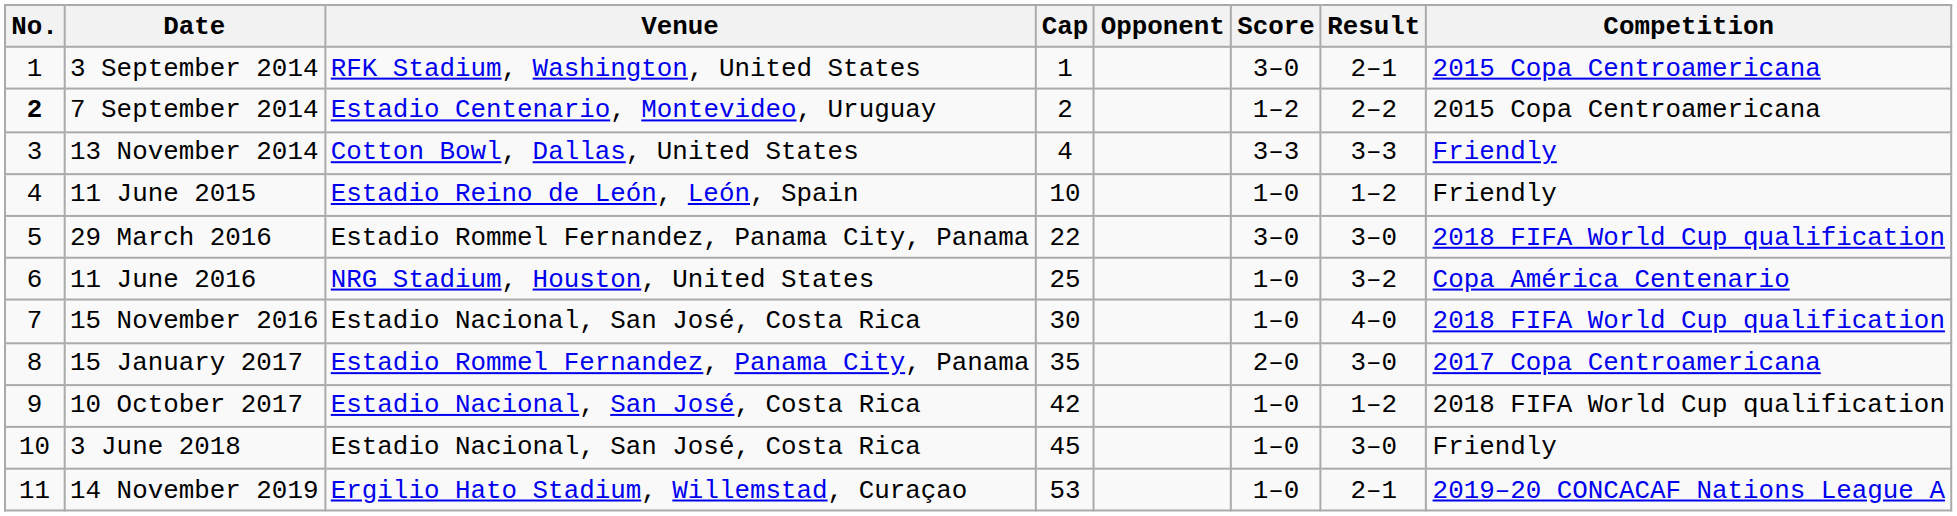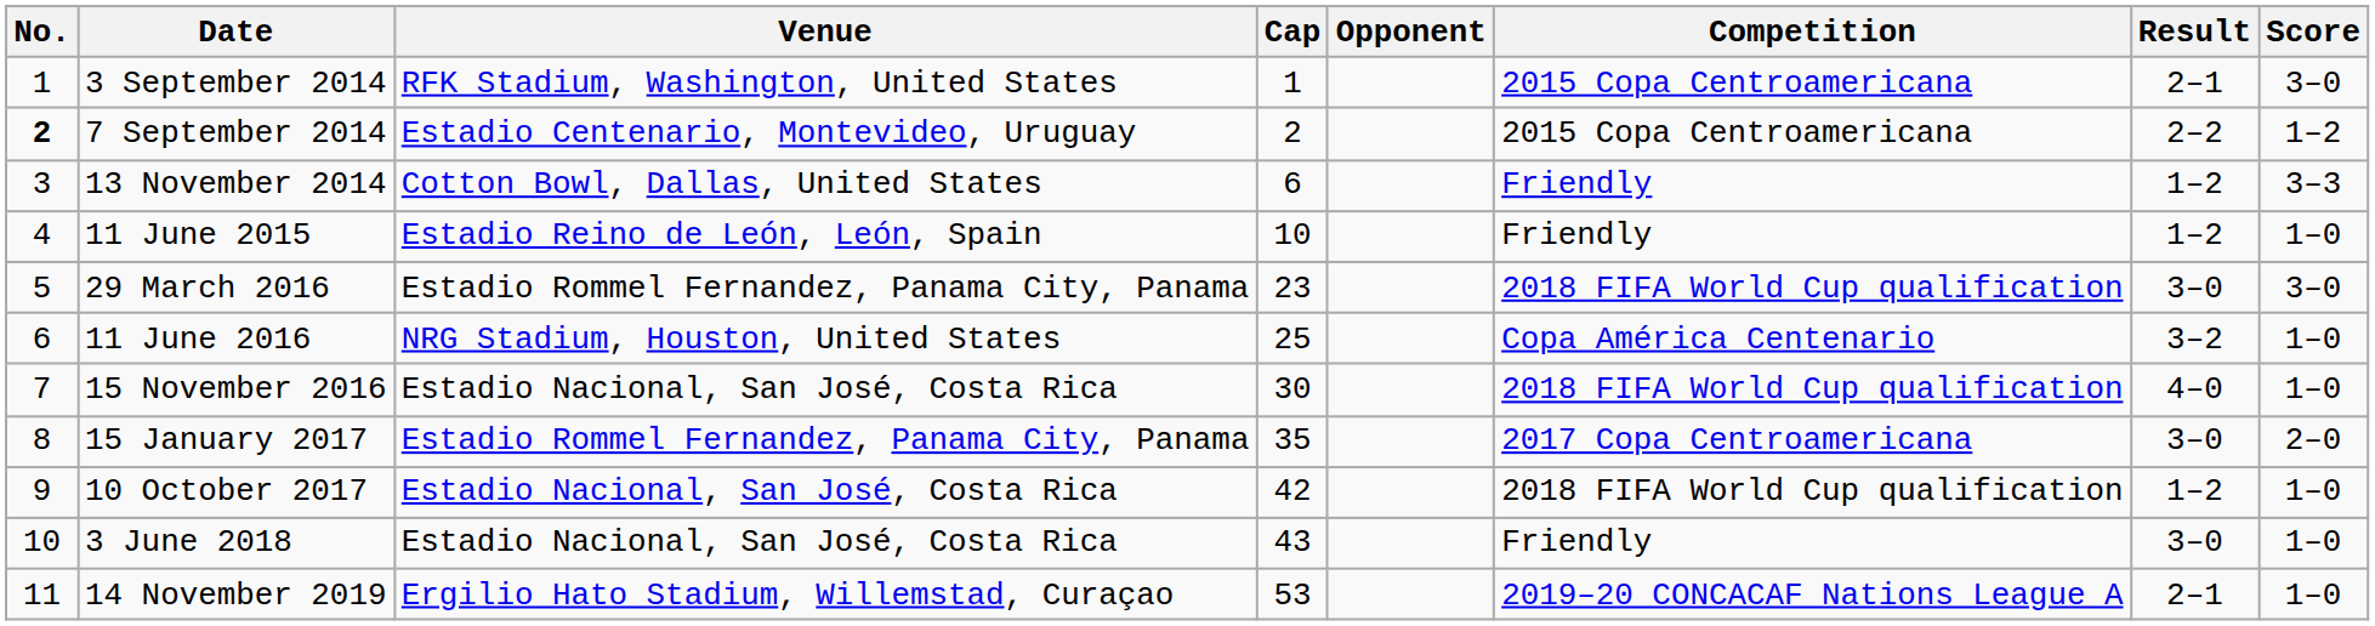columns swapped: Score <-> Competition
13 November 2014 | Cap: 4 -> 6
13 November 2014 | Result: 3–3 -> 1–2
29 March 2016 | Cap: 22 -> 23
3 June 2018 | Cap: 45 -> 43
